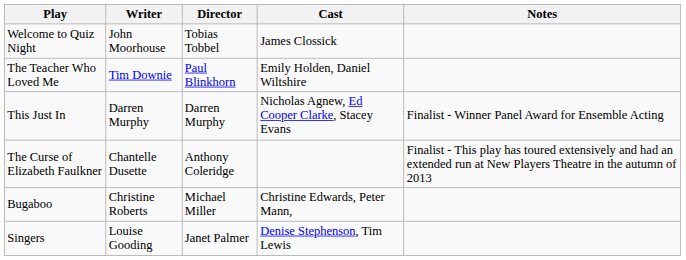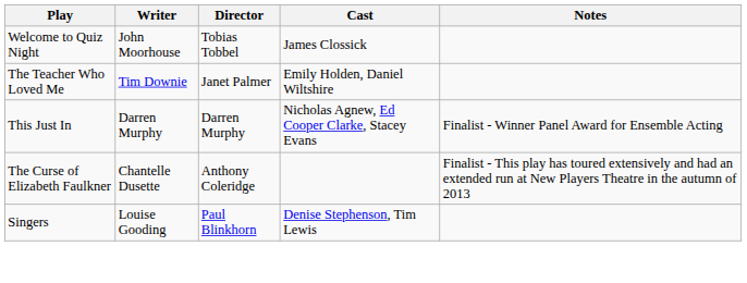The Teacher Who Loved Me | Director: Paul Blinkhorn -> Janet Palmer
- row: Bugaboo | Christine Roberts | Michael Miller | Christine Edwards, Peter Mann,
Singers | Director: Janet Palmer -> Paul Blinkhorn
